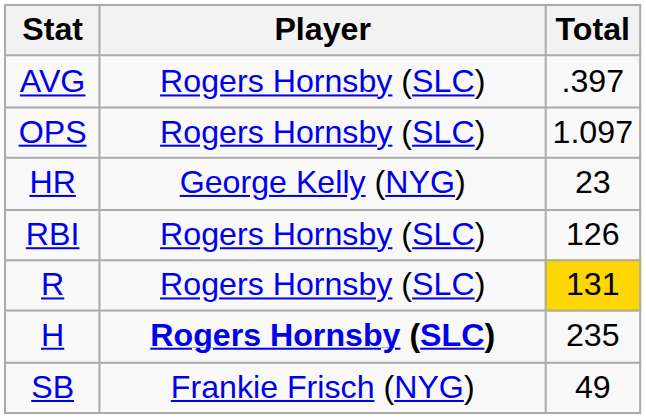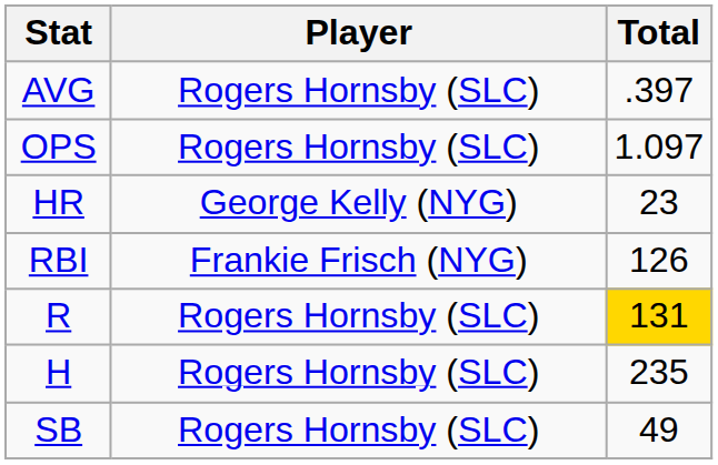RBI | Player: Rogers Hornsby (SLC) -> Frankie Frisch (NYG)
H | Player: bold -> normal
SB | Player: Frankie Frisch (NYG) -> Rogers Hornsby (SLC)
